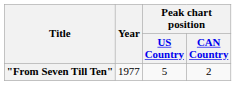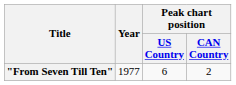"From Seven Till Ten" | Peak chart position / US Country: 5 -> 6
